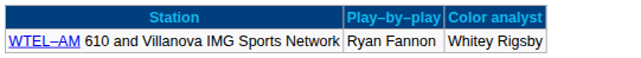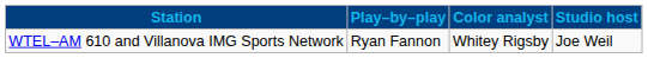+ column: Studio host | Joe Weil
